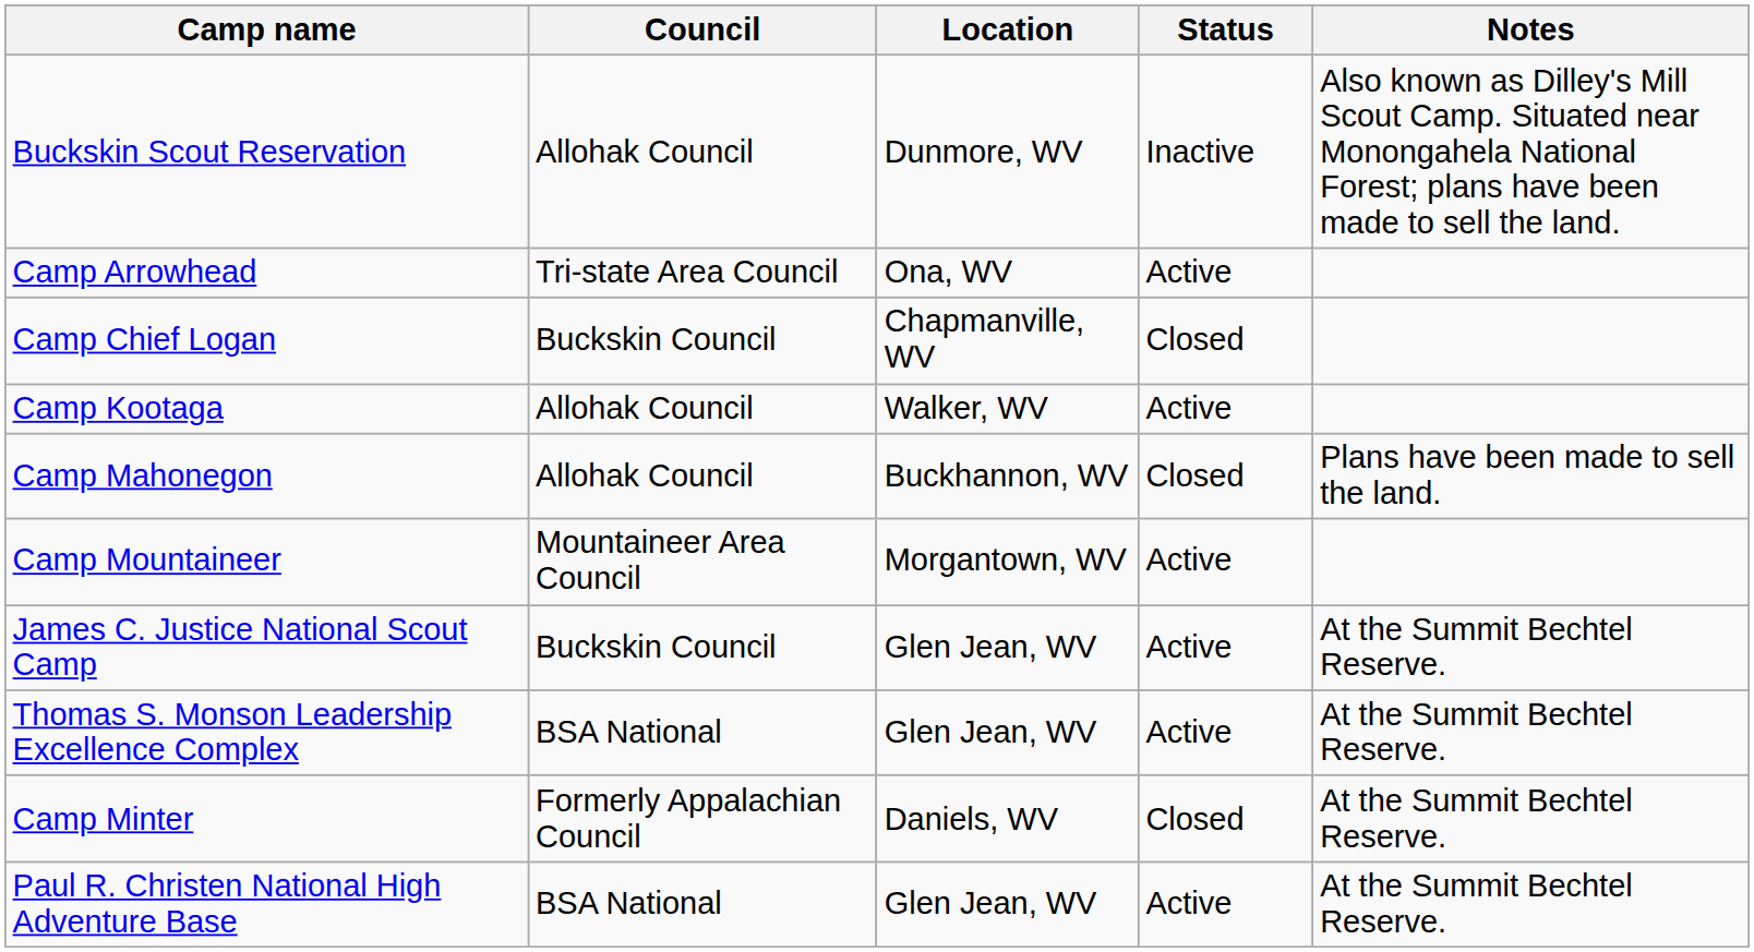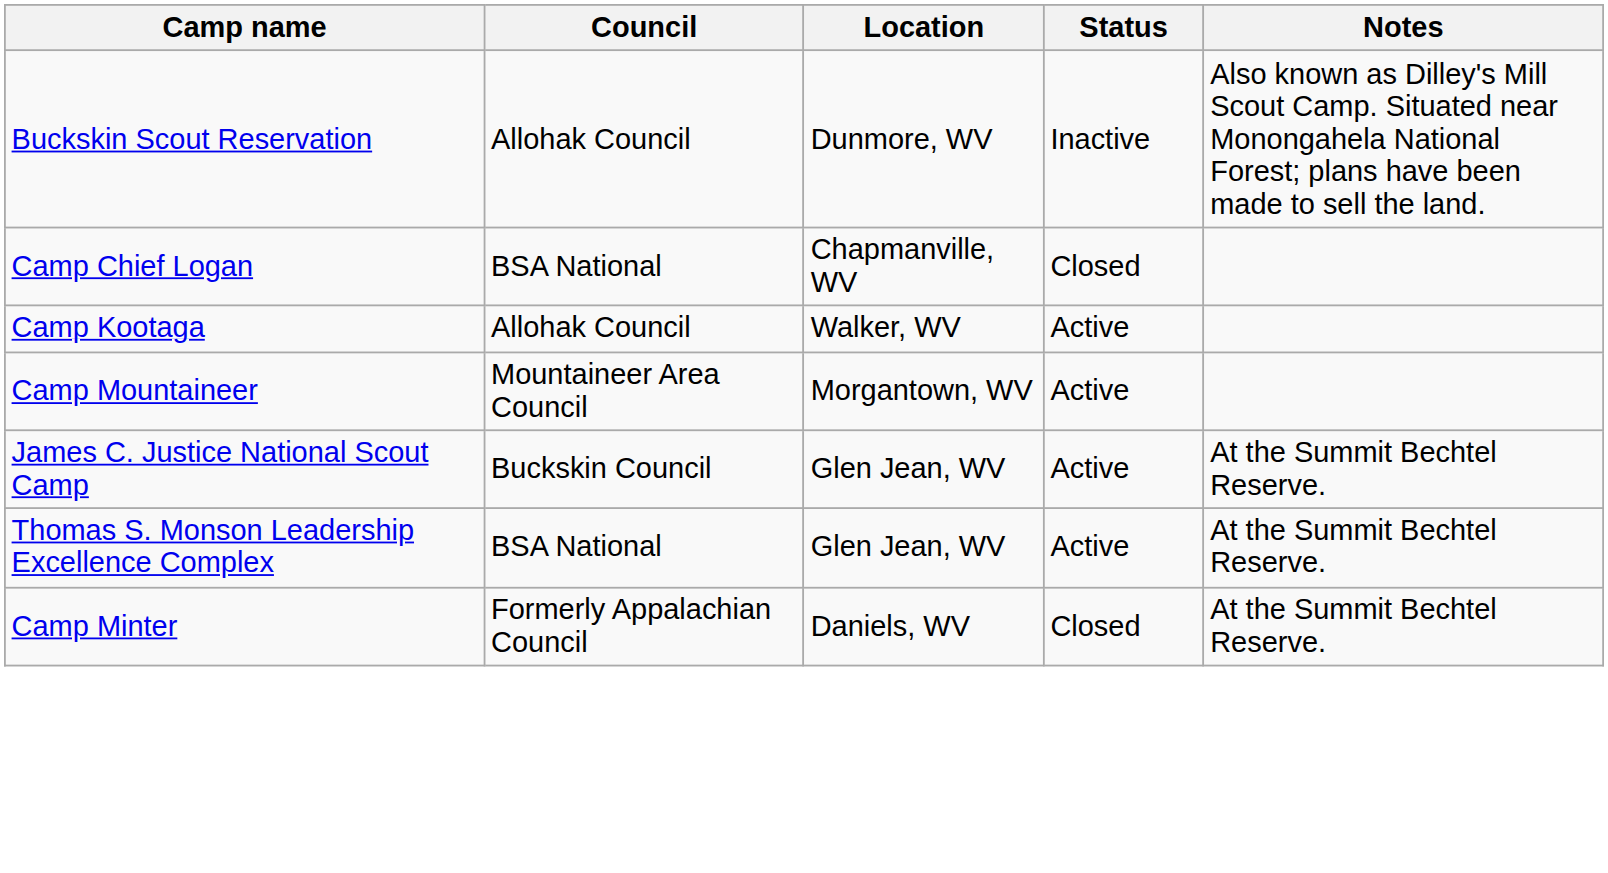- row: Camp Arrowhead | Tri-state Area Council | Ona, WV | Active
Camp Chief Logan | Council: Buckskin Council -> BSA National
- row: Camp Mahonegon | Allohak Council | Buckhannon, WV | Closed | Plans have been made to sell the land.
- row: Paul R. Christen National High Adventure Base | BSA National | Glen Jean, WV | Active | At the Summit Bechtel Reserve.
